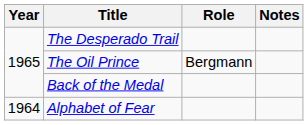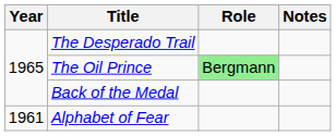The Oil Prince | Role: no background -> lightgreen background
Alphabet of Fear | Year: 1964 -> 1961
